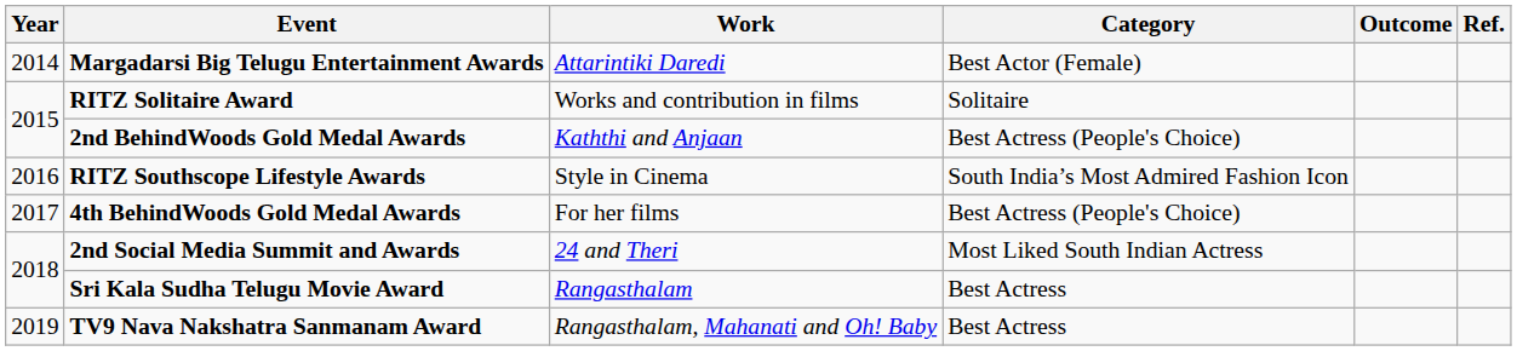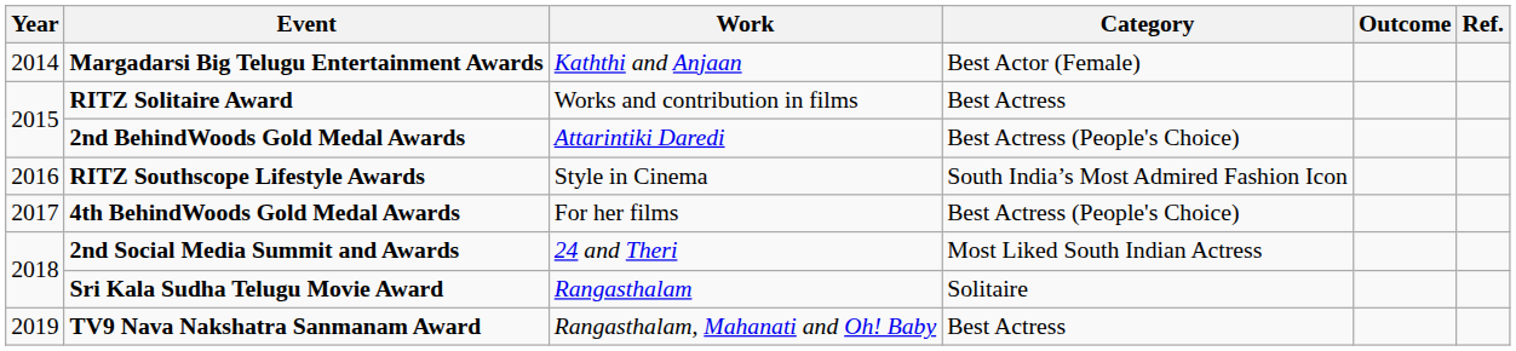Margadarsi Big Telugu Entertainment Awards | Work: Attarintiki Daredi -> Kaththi and Anjaan
RITZ Solitaire Award | Category: Solitaire -> Best Actress
2nd BehindWoods Gold Medal Awards | Work: Kaththi and Anjaan -> Attarintiki Daredi
Sri Kala Sudha Telugu Movie Award | Category: Best Actress -> Solitaire
